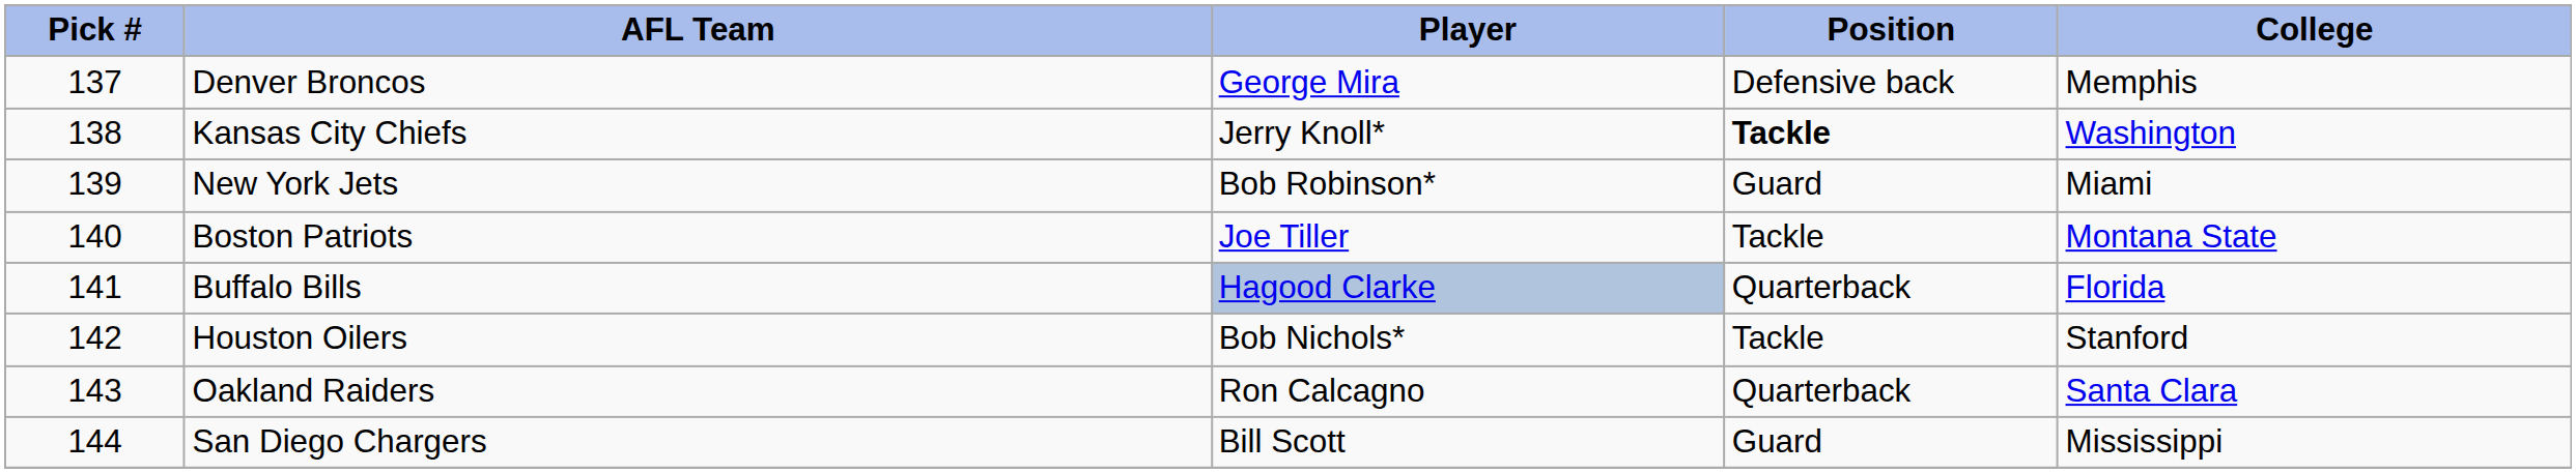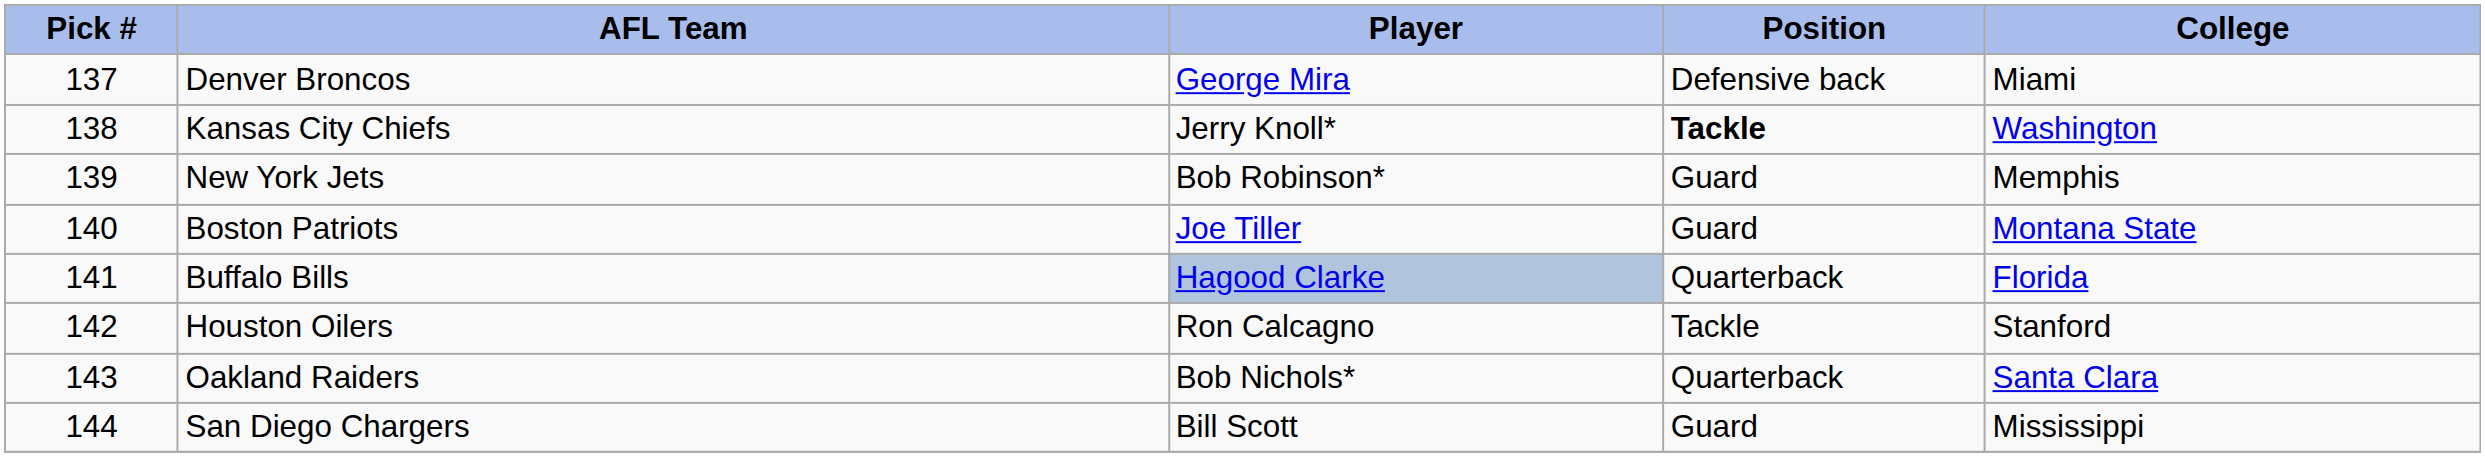Denver Broncos | College: Memphis -> Miami
New York Jets | College: Miami -> Memphis
Boston Patriots | Position: Tackle -> Guard
Houston Oilers | Player: Bob Nichols* -> Ron Calcagno
Oakland Raiders | Player: Ron Calcagno -> Bob Nichols*
